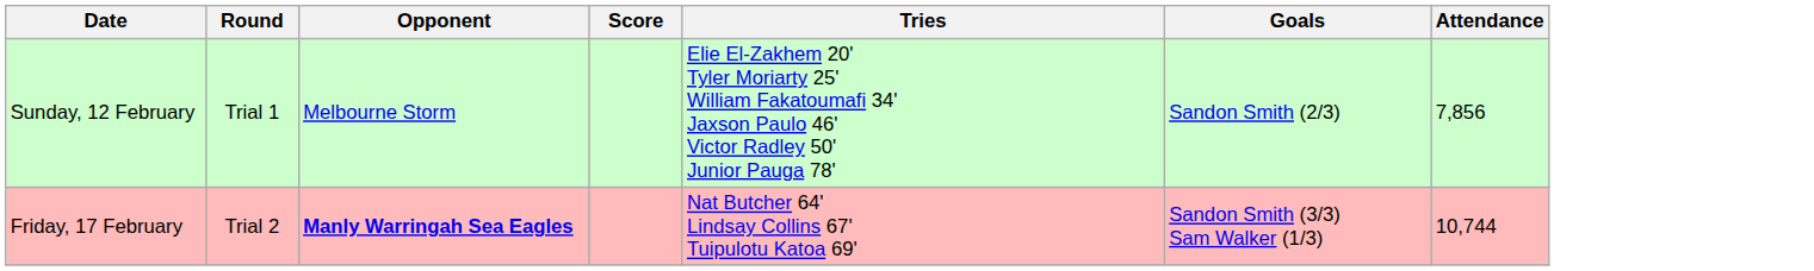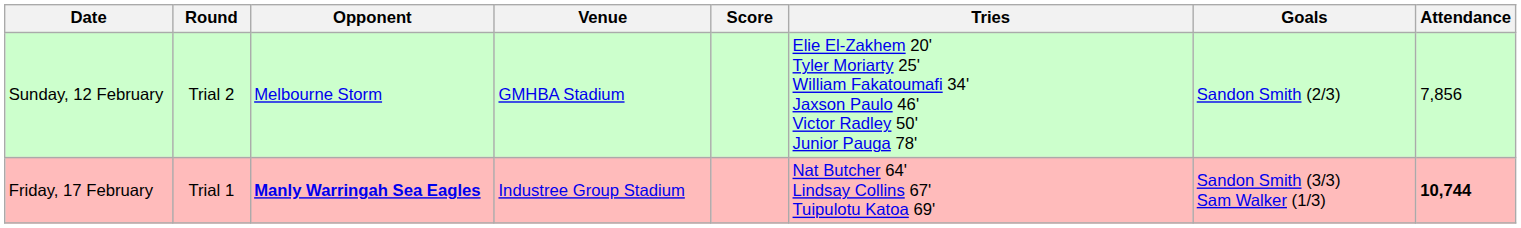+ column: Venue | GMHBA Stadium | Industree Group Stadium
Sunday, 12 February | Round: Trial 1 -> Trial 2
Friday, 17 February | Round: Trial 2 -> Trial 1
Friday, 17 February | Attendance: normal -> bold
